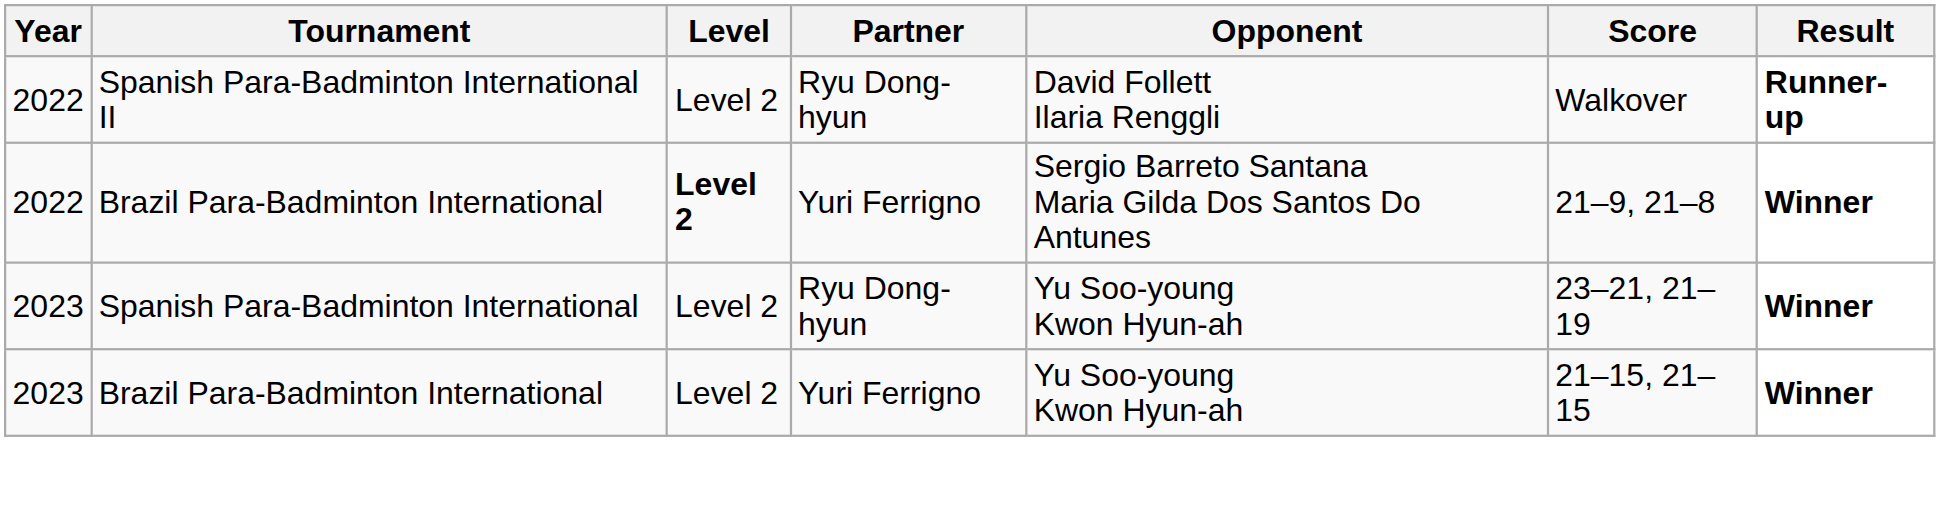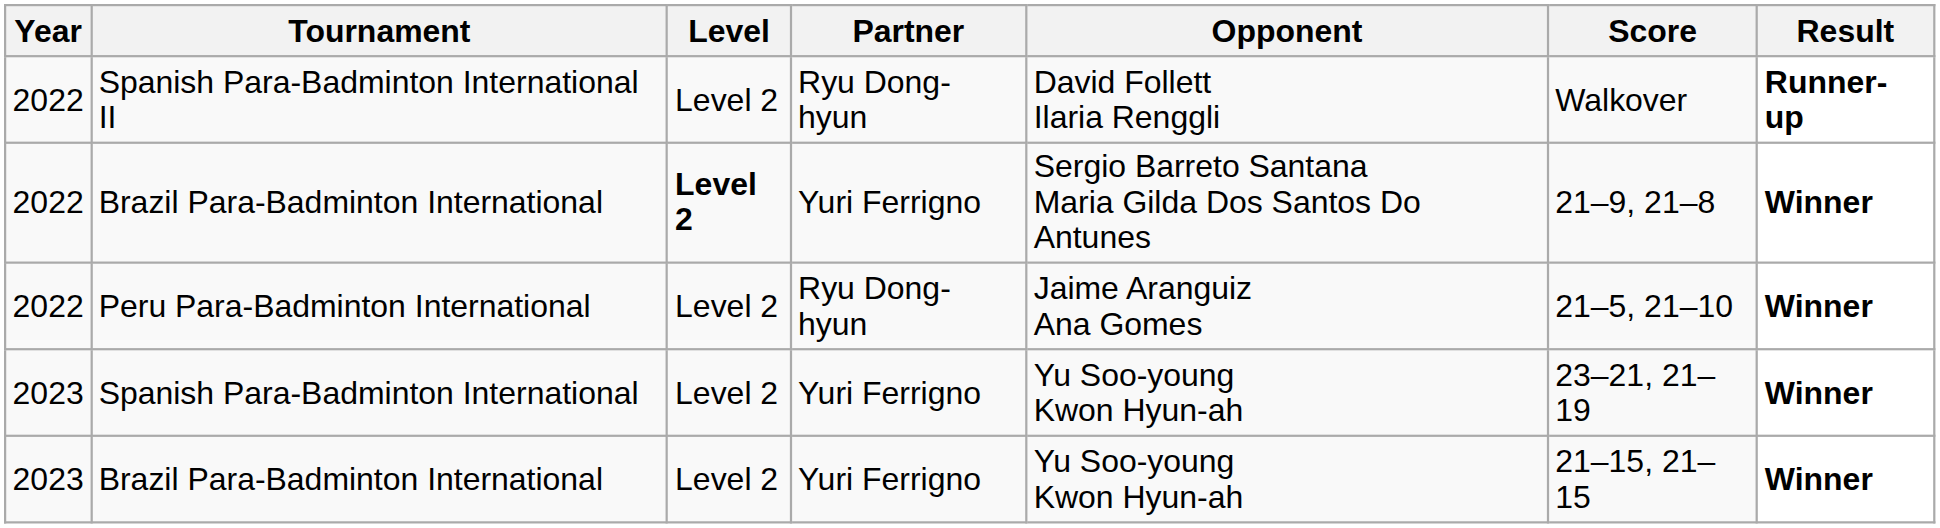+ row: 2022 | Peru Para-Badminton International | Level 2 | Ryu Dong-hyun | Jaime Aranguiz Ana Gomes | 21–5, 21–10 | Winner
Spanish Para-Badminton International | Partner: Ryu Dong-hyun -> Yuri Ferrigno
